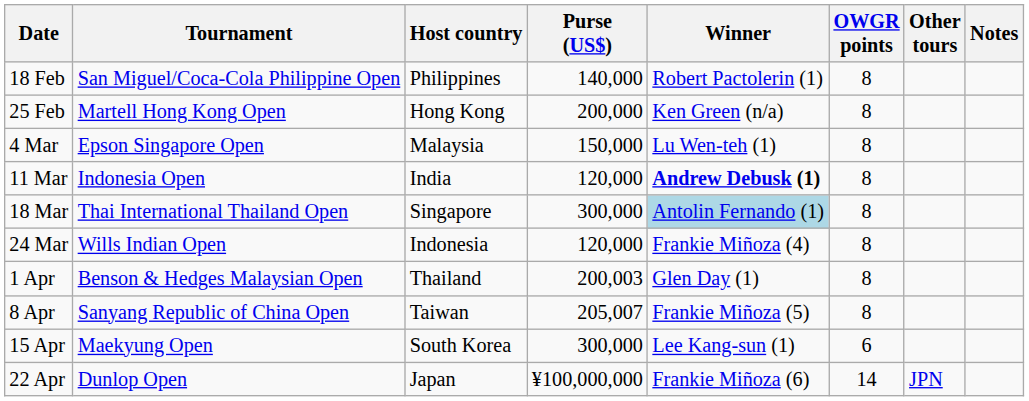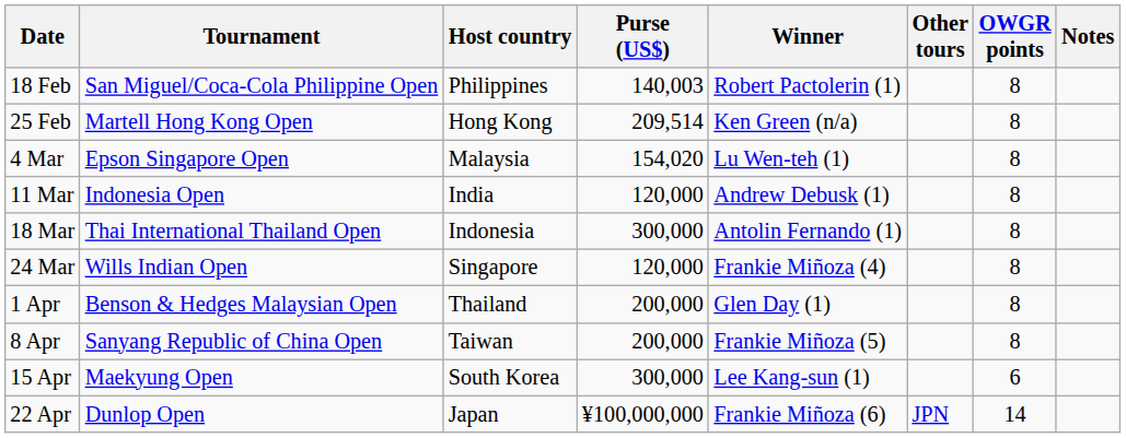columns swapped: OWGR points <-> Other tours
18 Feb | Purse (US$): 140,000 -> 140,003
25 Feb | Purse (US$): 200,000 -> 209,514
4 Mar | Purse (US$): 150,000 -> 154,020
11 Mar | Winner: bold -> normal
18 Mar | Host country: Singapore -> Indonesia
18 Mar | Winner: lightblue background -> no background
24 Mar | Host country: Indonesia -> Singapore
1 Apr | Purse (US$): 200,003 -> 200,000
8 Apr | Purse (US$): 205,007 -> 200,000
